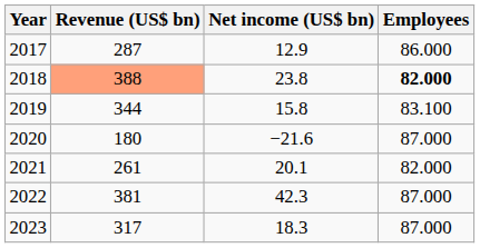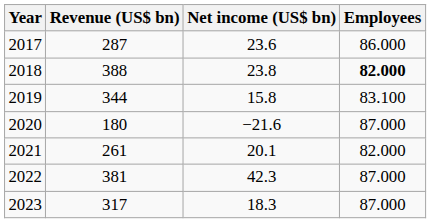2017 | Net income (US$ bn): 12.9 -> 23.6
2018 | Revenue (US$ bn): lightsalmon background -> no background
